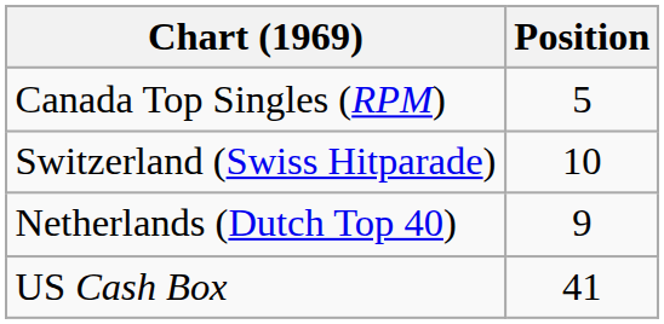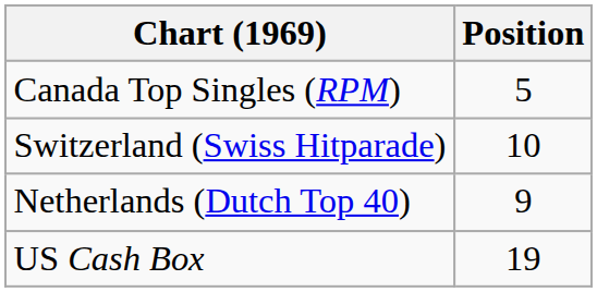US Cash Box | Position: 41 -> 19
